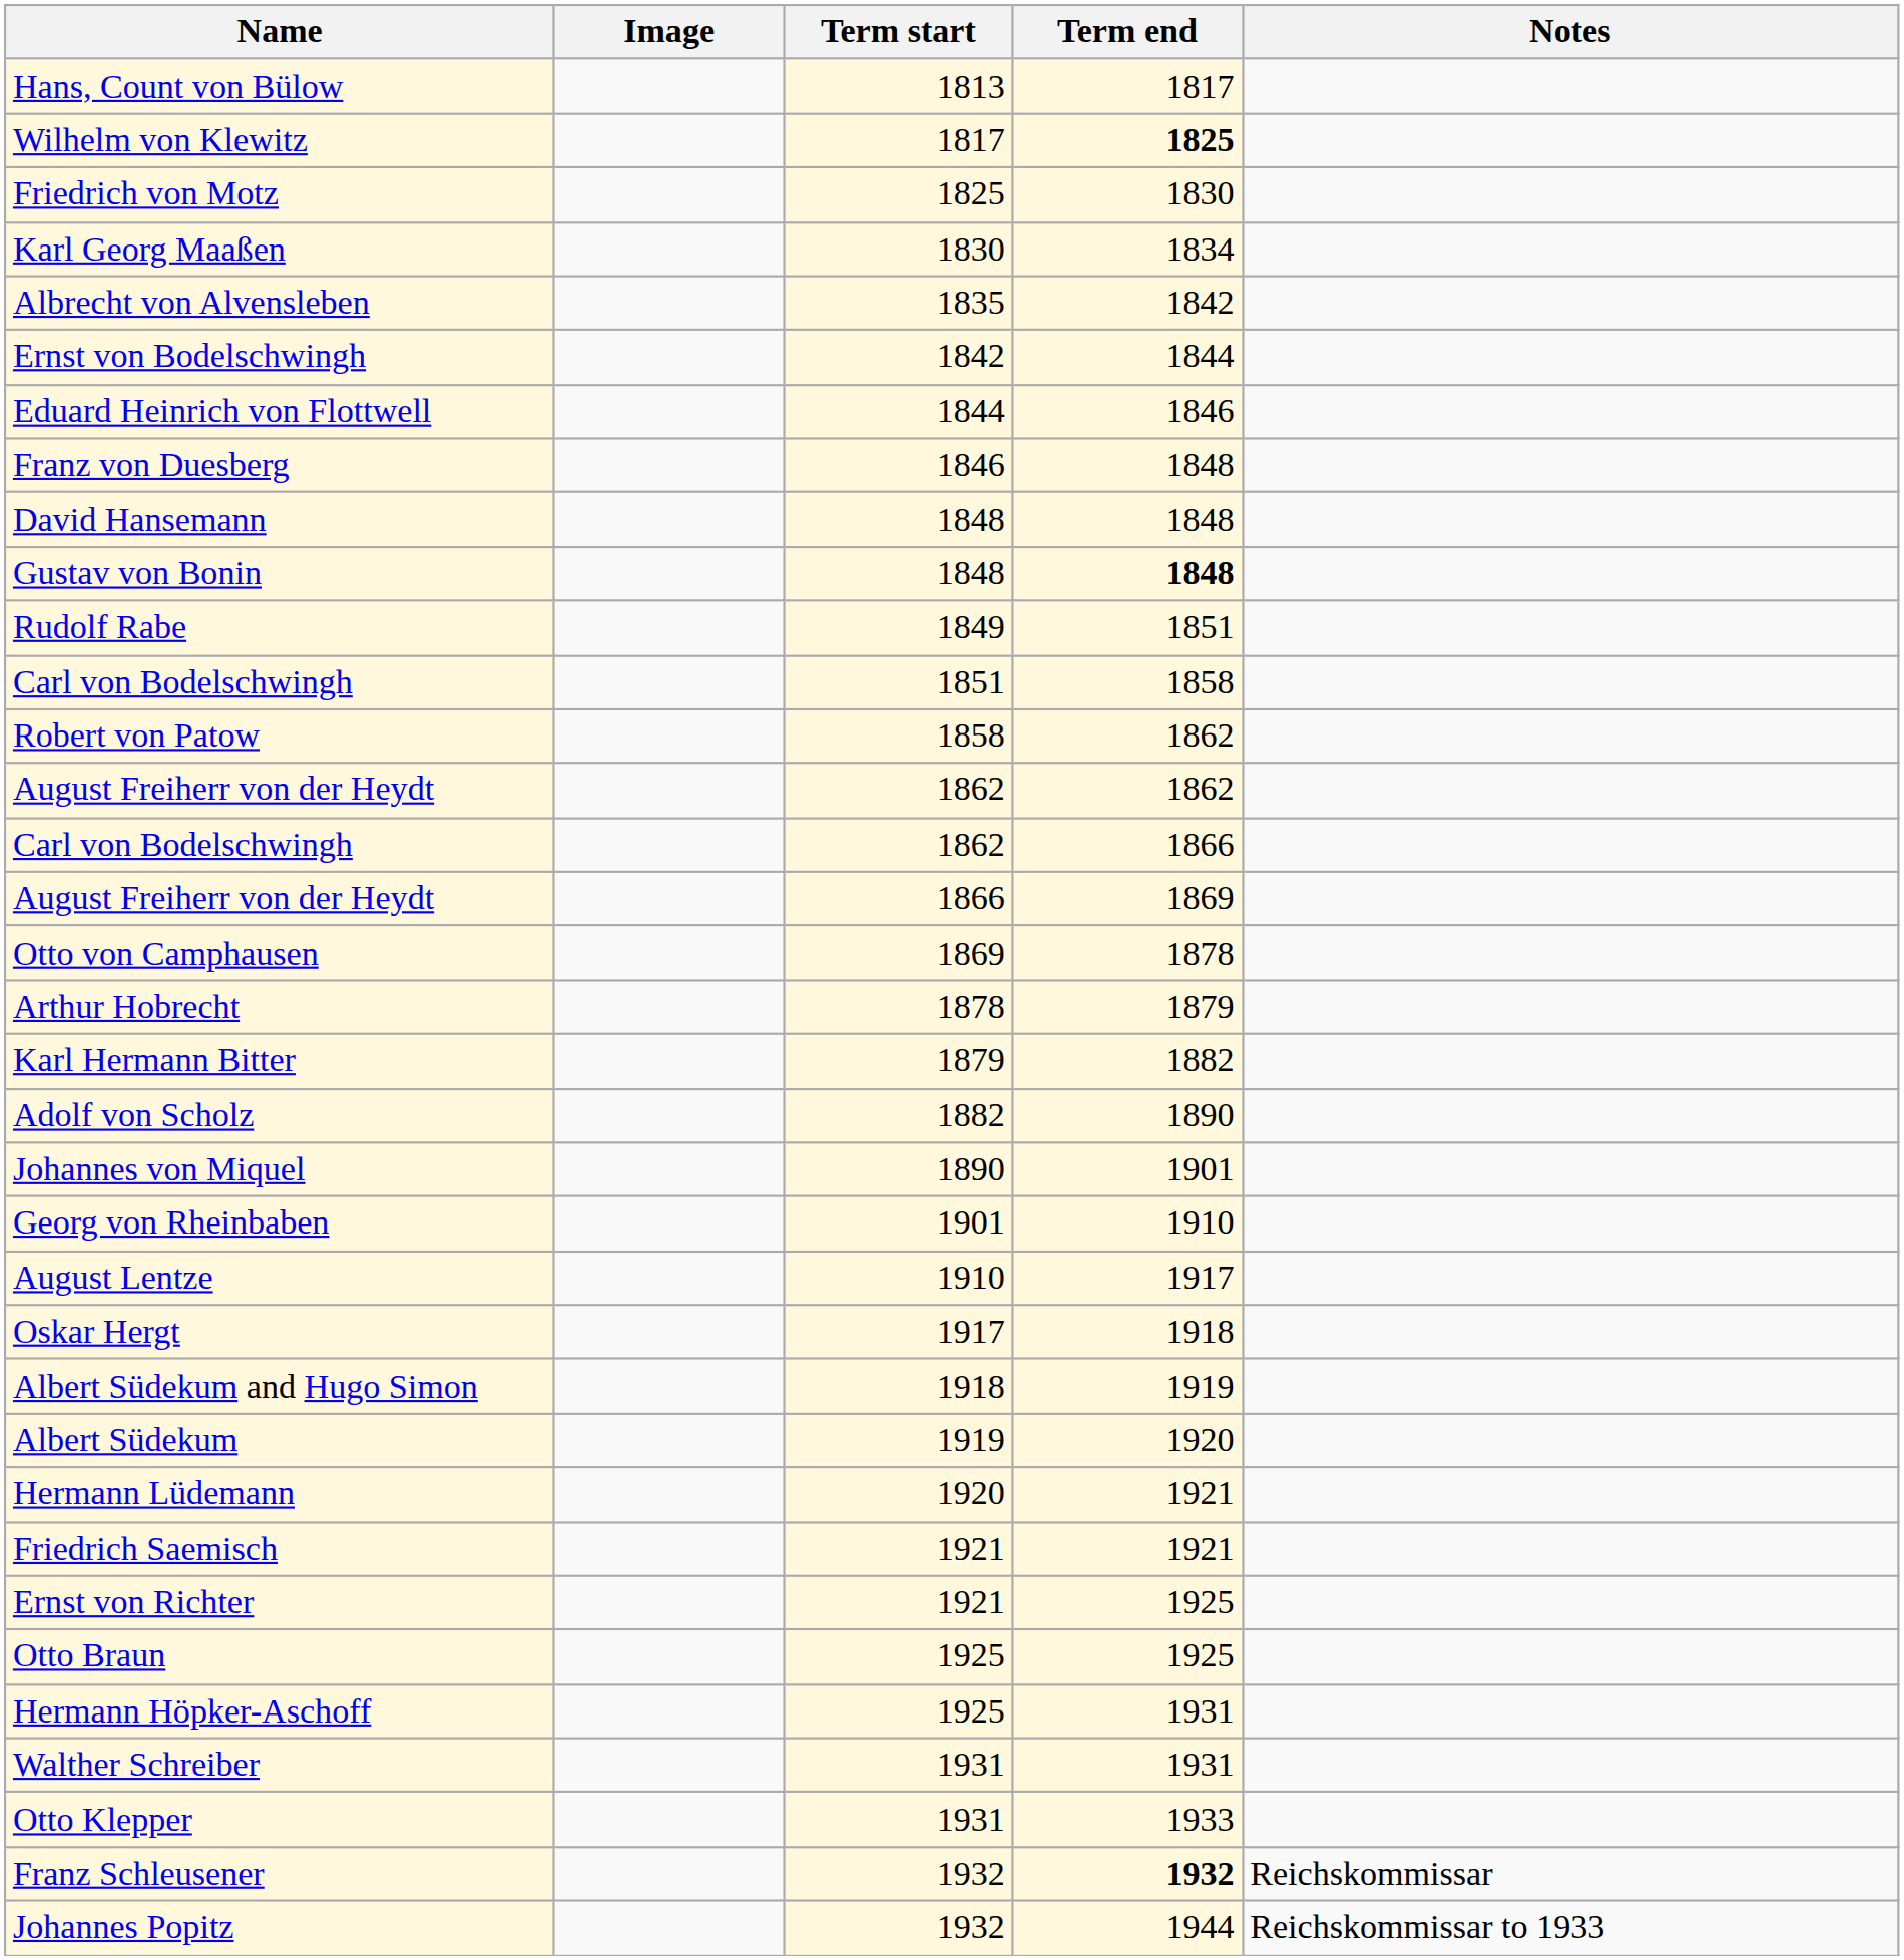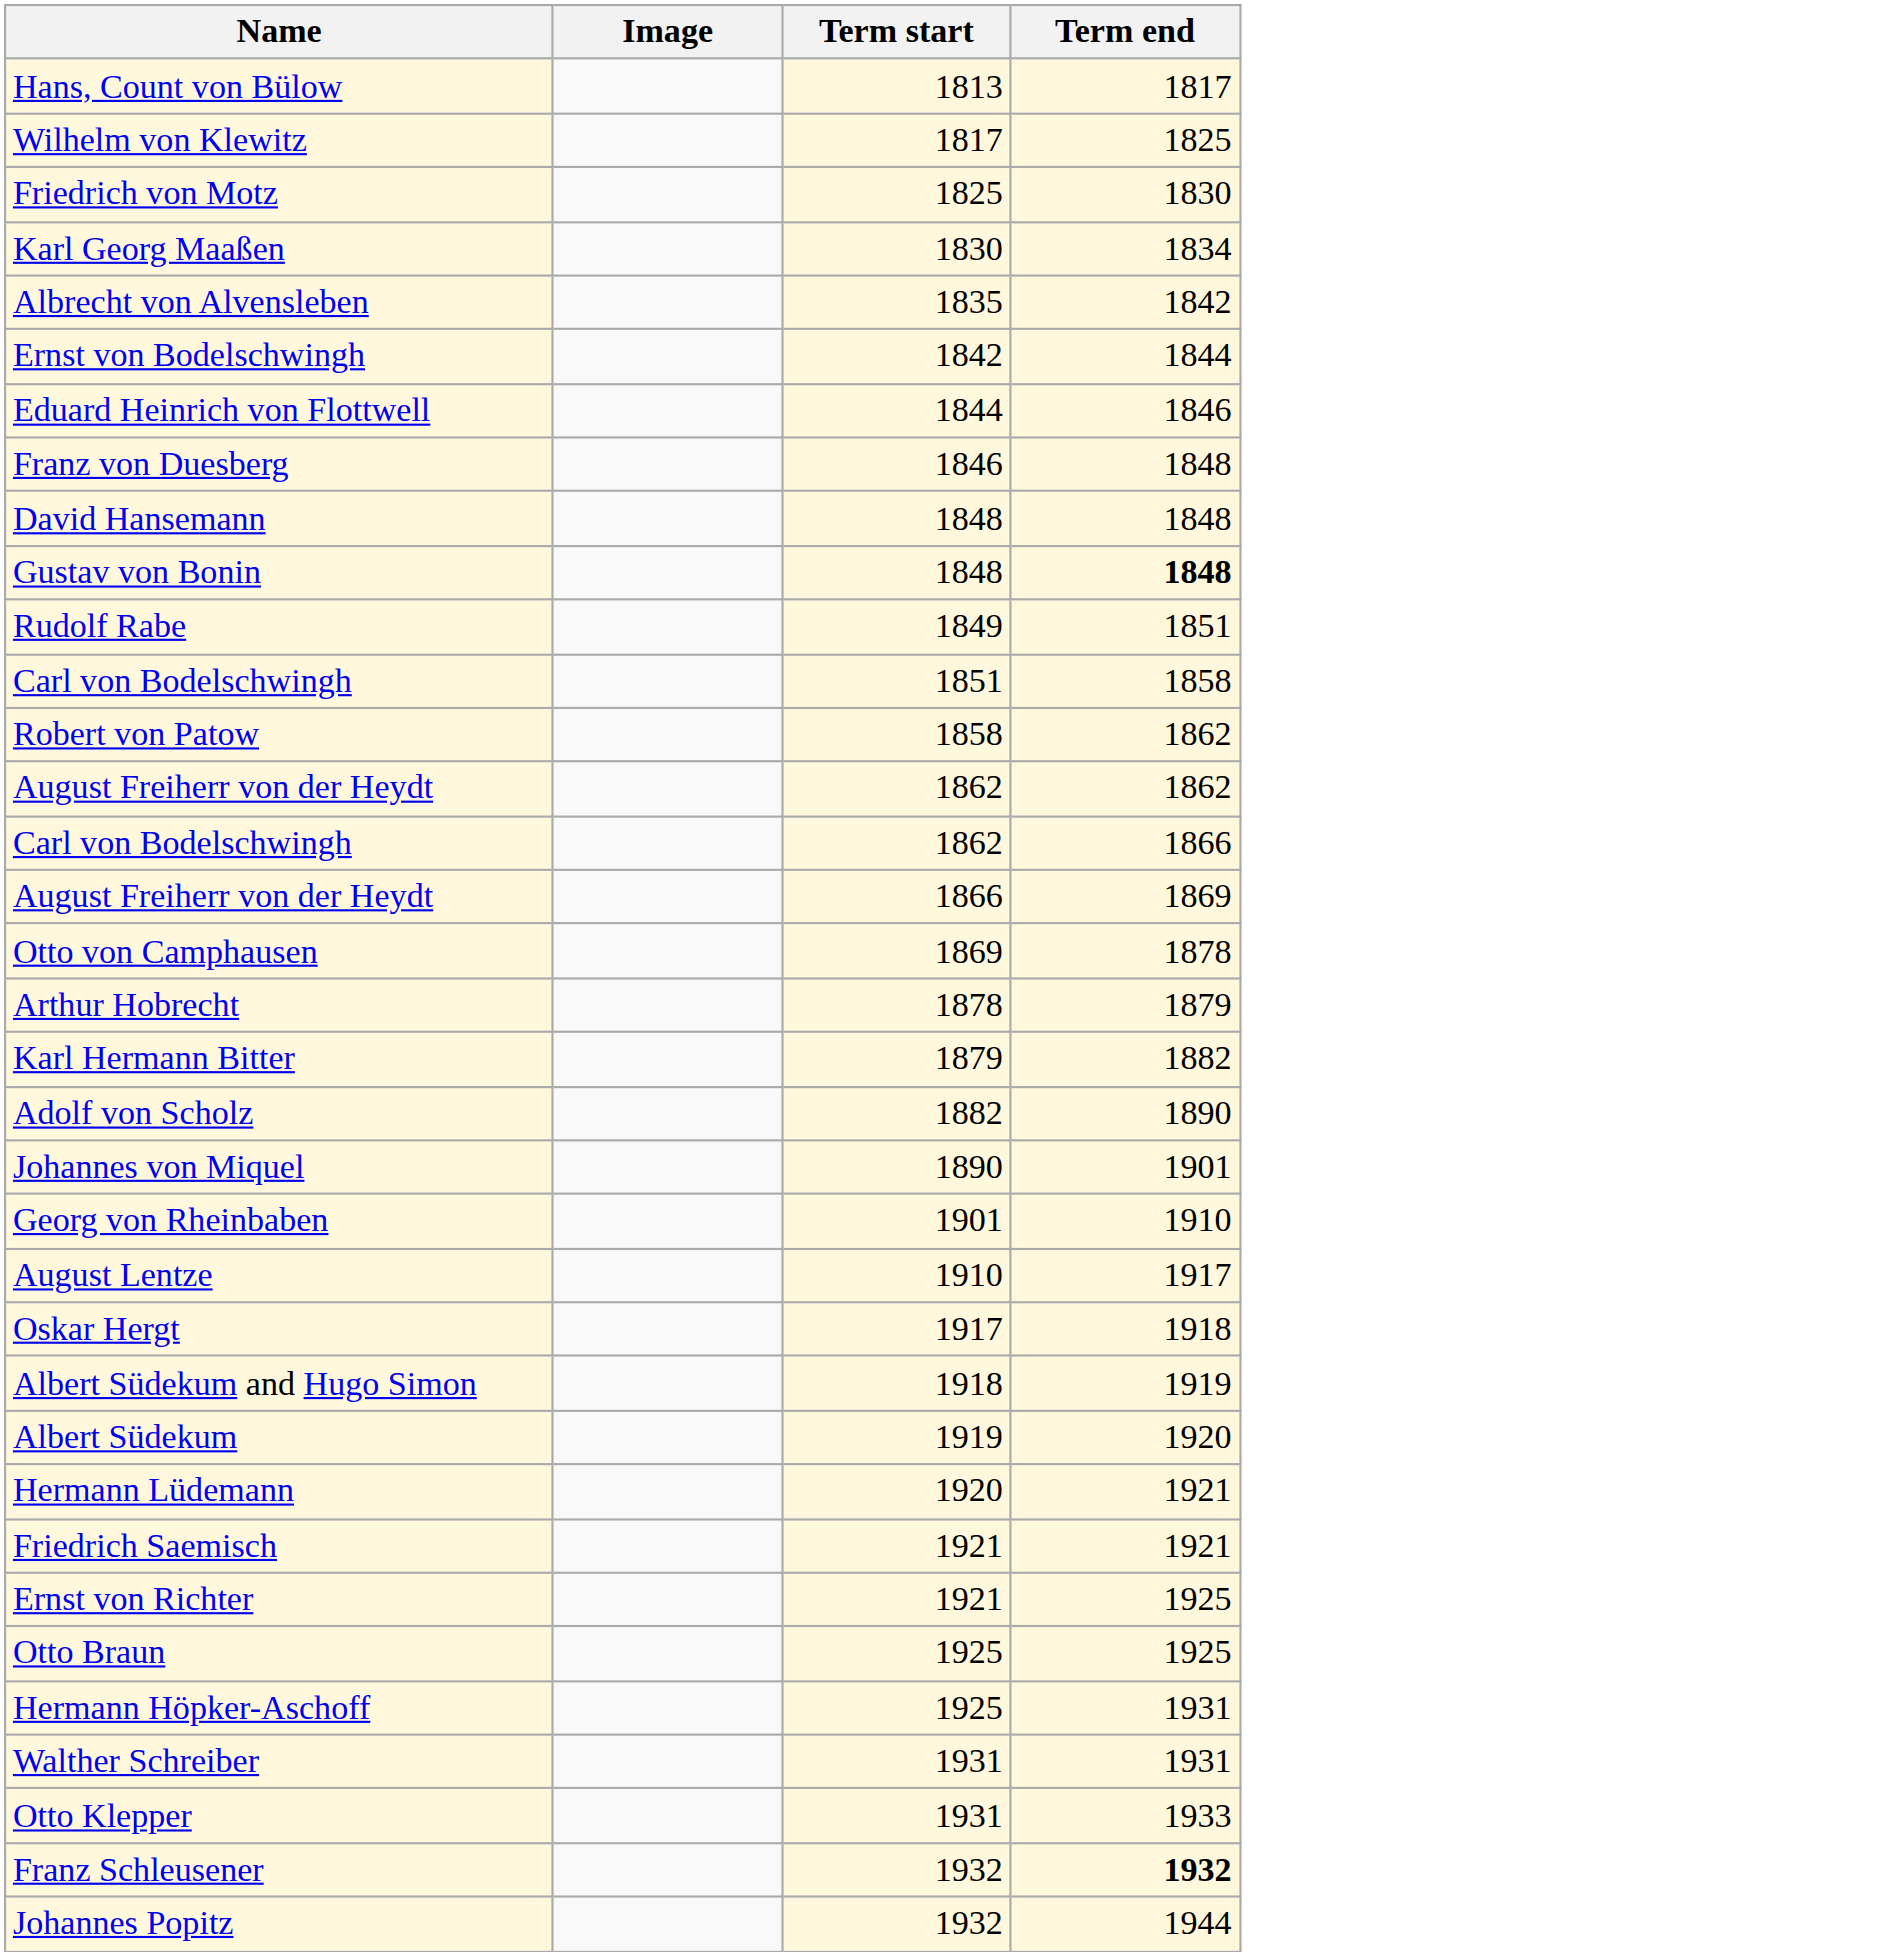- column: Notes | Reichskommissar | Reichskommissar to 1933
Wilhelm von Klewitz | Term end: bold -> normal
